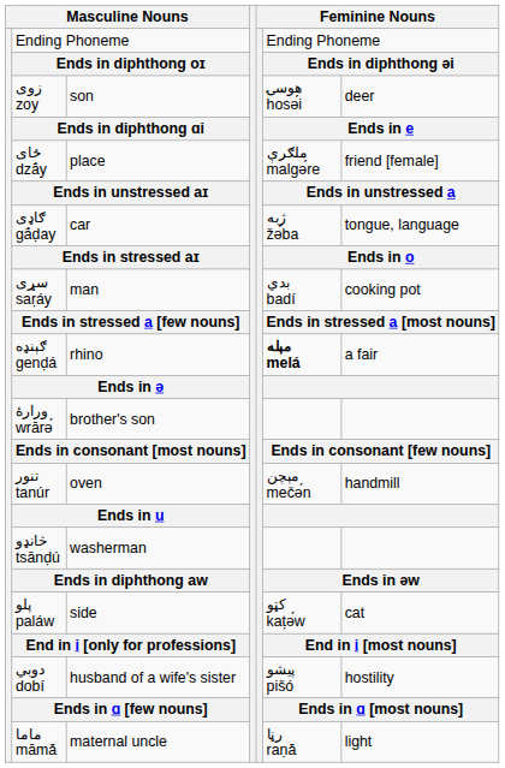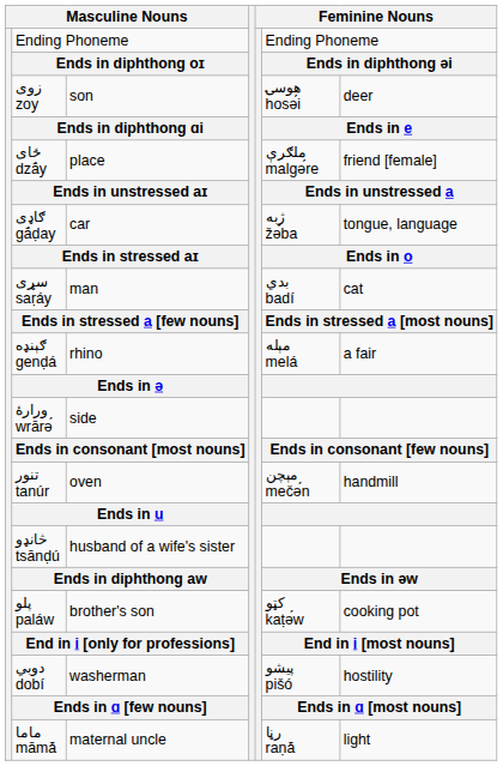سړی saṛáy | column 7: cooking pot -> cat
ګېنډه genḍá | column 6: bold -> normal
ورارۀ wrārә́ | column 3: brother's son -> side
څانډو tsānḍú | column 3: washerman -> husband of a wife's sister
پلو paláw | column 3: side -> brother's son
پلو paláw | column 7: cat -> cooking pot
دوبي dobí | column 3: husband of a wife's sister -> washerman
